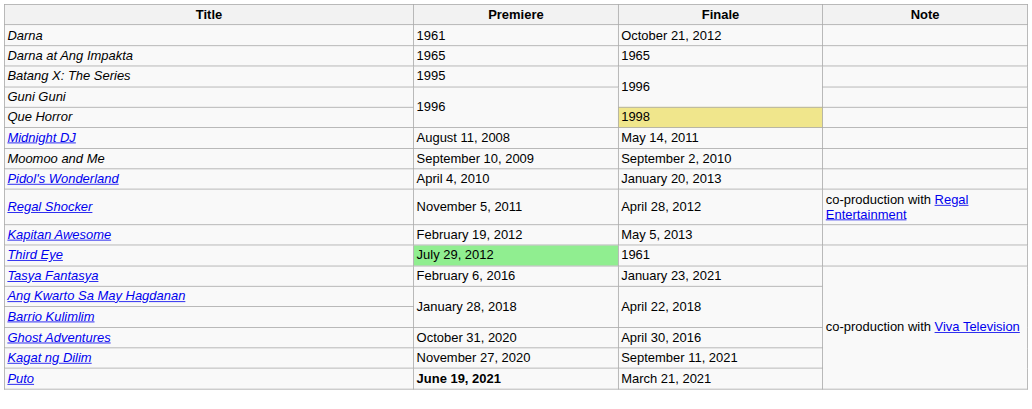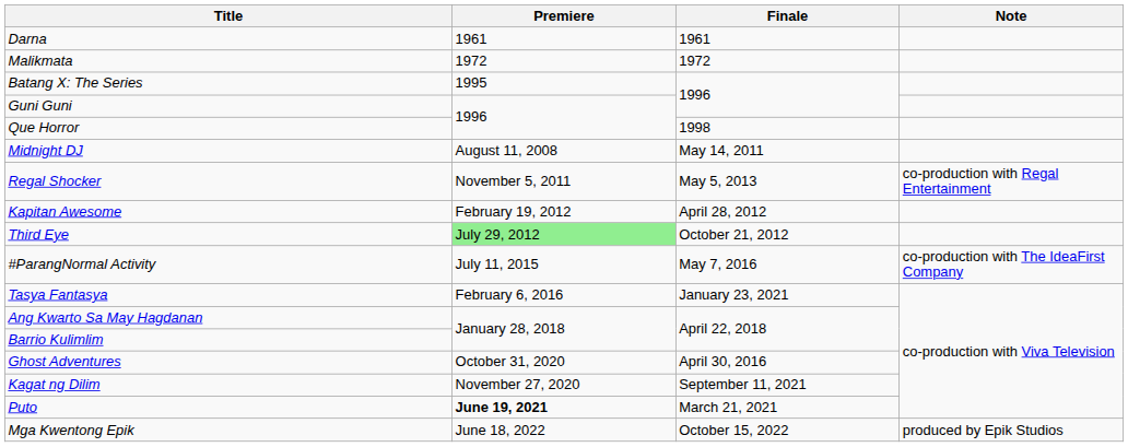Darna | Finale: October 21, 2012 -> 1961
- row: Darna at Ang Impakta | 1965 | 1965
+ row: Malikmata | 1972 | 1972
Que Horror | Finale: khaki background -> no background
- row: Moomoo and Me | September 10, 2009 | September 2, 2010
- row: Pidol's Wonderland | April 4, 2010 | January 20, 2013
Regal Shocker | Finale: April 28, 2012 -> May 5, 2013
Kapitan Awesome | Finale: May 5, 2013 -> April 28, 2012
Third Eye | Finale: 1961 -> October 21, 2012
+ row: #ParangNormal Activity | July 11, 2015 | May 7, 2016 | co-production with The IdeaFirst Company
+ row: Mga Kwentong Epik | June 18, 2022 | October 15, 2022 | produced by Epik Studios
